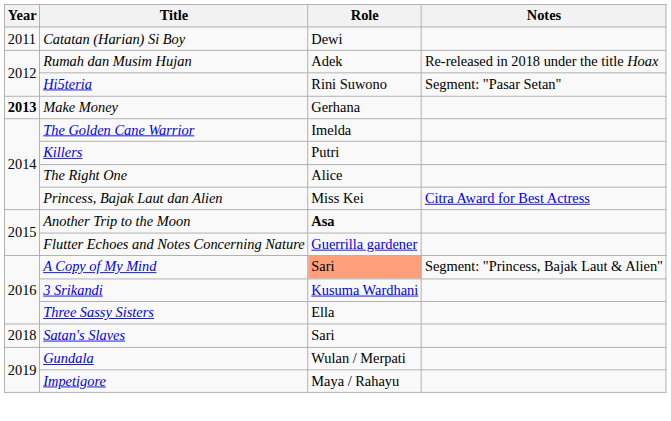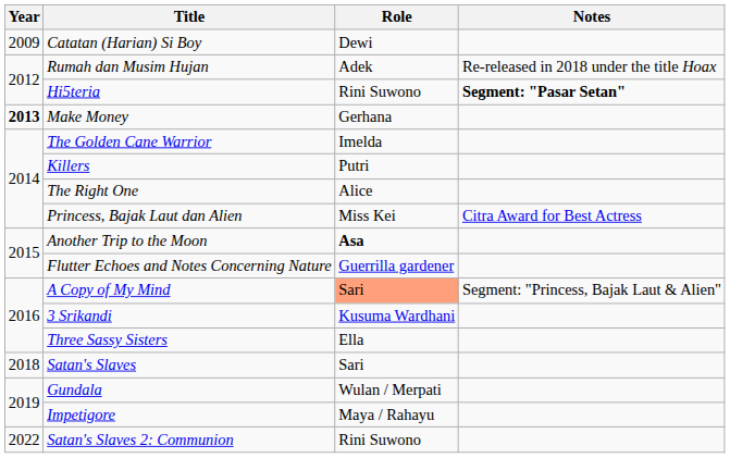Catatan (Harian) Si Boy | Year: 2011 -> 2009
Hi5teria | Notes: normal -> bold
+ row: 2022 | Satan's Slaves 2: Communion | Rini Suwono
